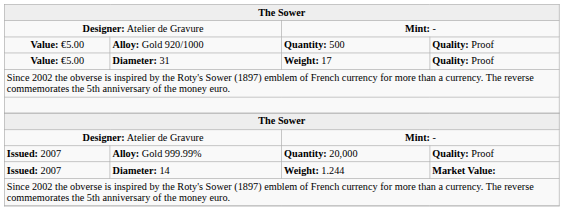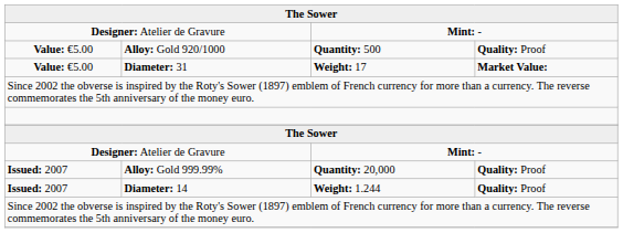Diameter: 31 | column 4: Quality: Proof -> Market Value:
Diameter: 14 | column 4: Market Value: -> Quality: Proof
